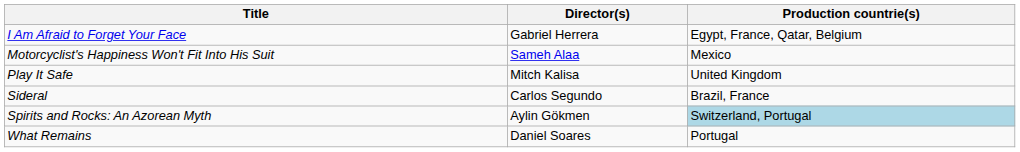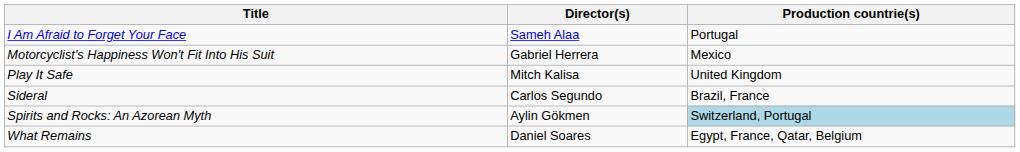I Am Afraid to Forget Your Face | Director(s): Gabriel Herrera -> Sameh Alaa
I Am Afraid to Forget Your Face | Production countrie(s): Egypt, France, Qatar, Belgium -> Portugal
Motorcyclist's Happiness Won't Fit Into His Suit | Director(s): Sameh Alaa -> Gabriel Herrera
What Remains | Production countrie(s): Portugal -> Egypt, France, Qatar, Belgium
